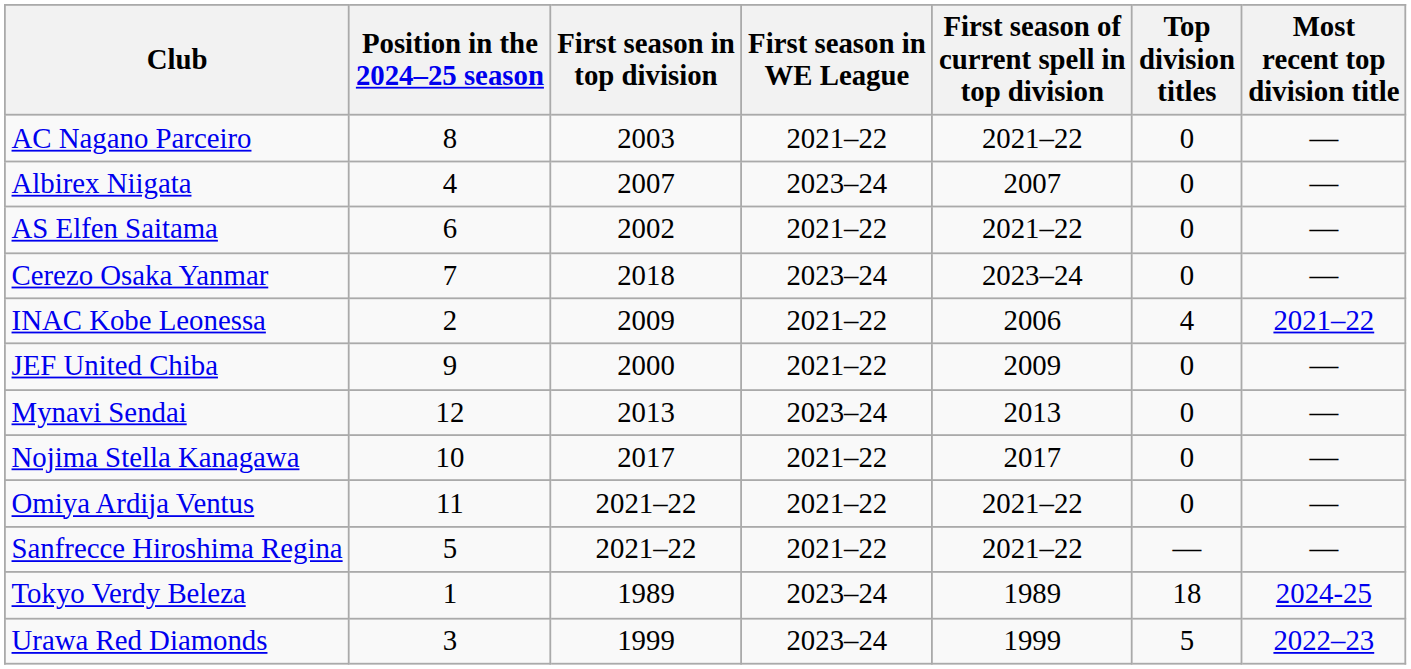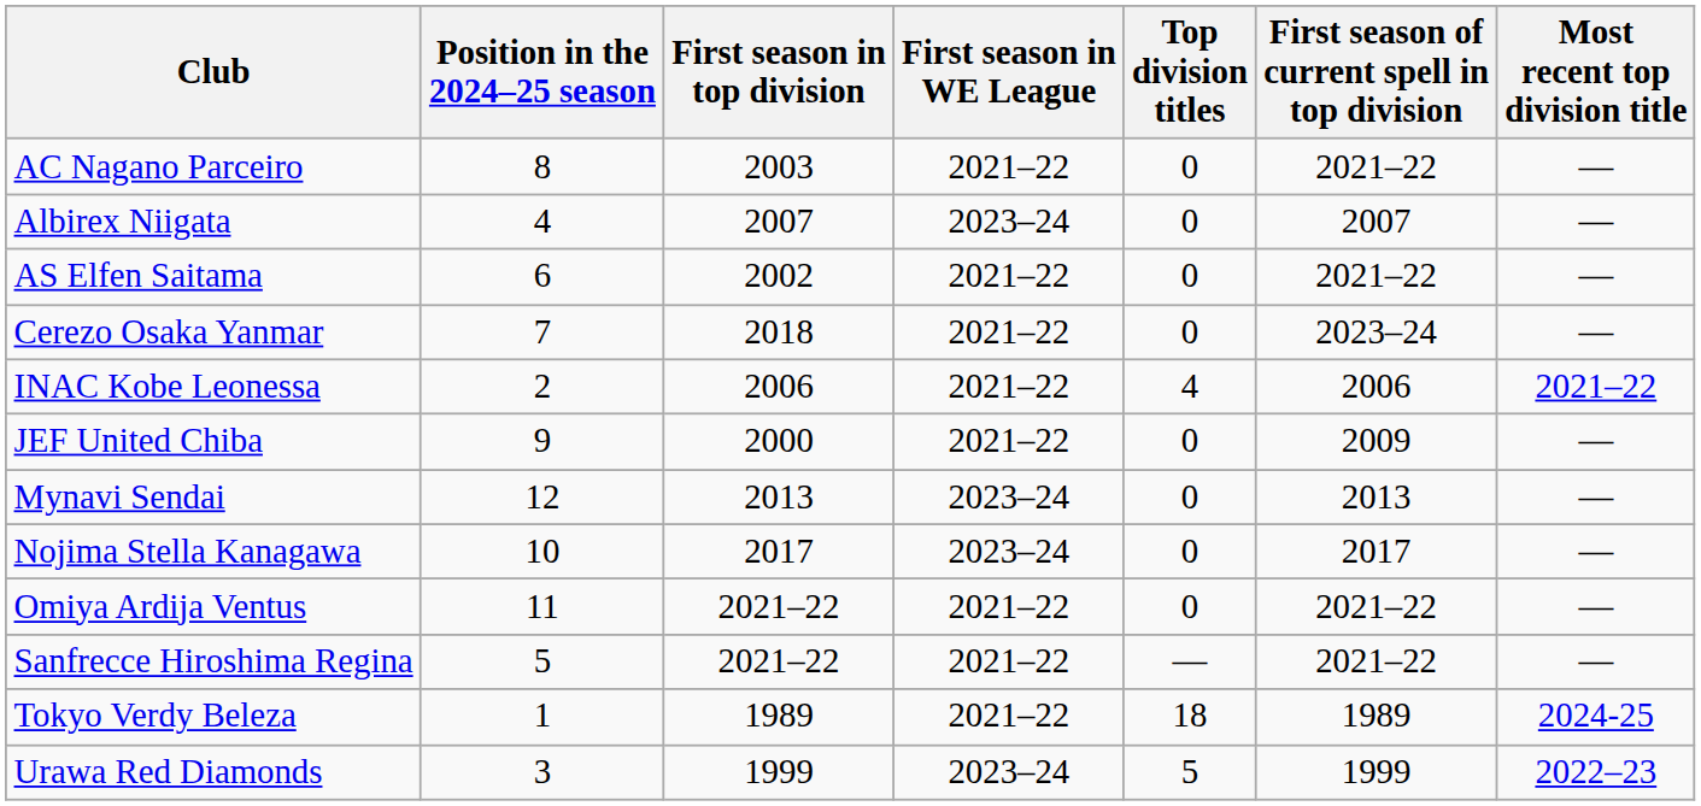columns swapped: First season of current spell in top division <-> Top division titles
Cerezo Osaka Yanmar | First season in WE League: 2023–24 -> 2021–22
INAC Kobe Leonessa | First season in top division: 2009 -> 2006
Nojima Stella Kanagawa | First season in WE League: 2021–22 -> 2023–24
Tokyo Verdy Beleza | First season in WE League: 2023–24 -> 2021–22
